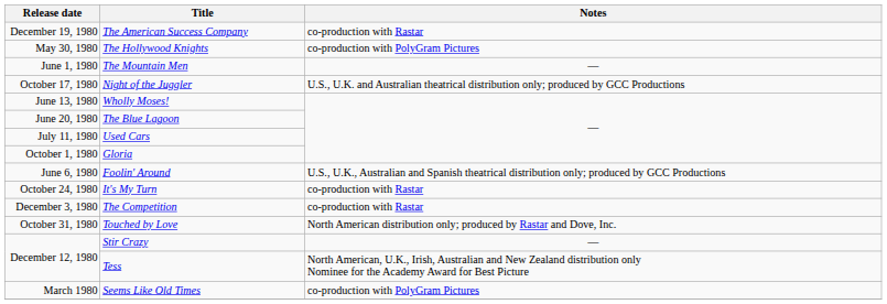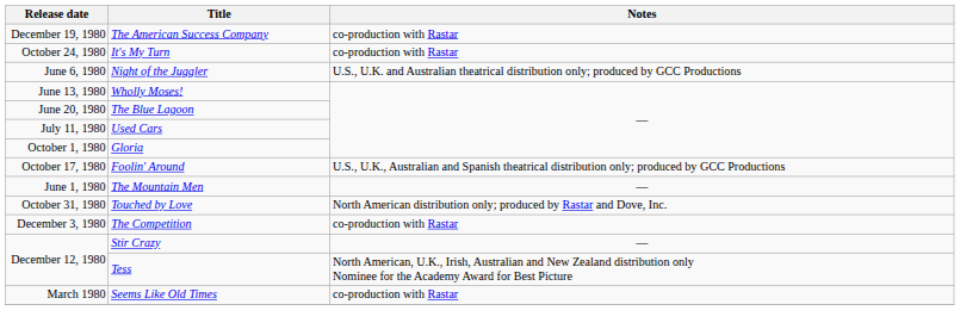- row: May 30, 1980 | The Hollywood Knights | co-production with PolyGram Pictures
rows swapped: The Mountain Men <-> It's My Turn
Night of the Juggler | Release date: October 17, 1980 -> June 6, 1980
Foolin' Around | Release date: June 6, 1980 -> October 17, 1980
rows swapped: Touched by Love <-> The Competition
Seems Like Old Times | Notes: co-production with PolyGram Pictures -> co-production with Rastar
